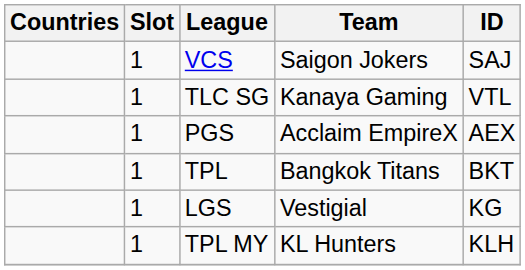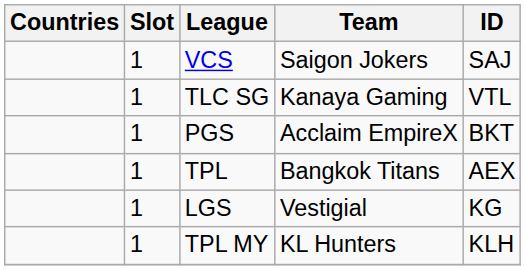PGS | ID: AEX -> BKT
TPL | ID: BKT -> AEX
